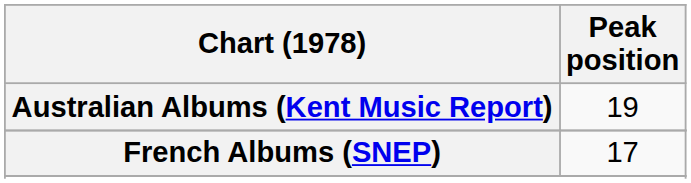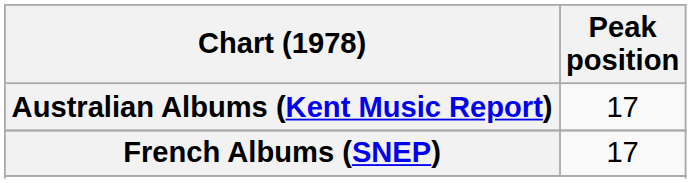Australian Albums (Kent Music Report) | Peak position: 19 -> 17
